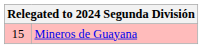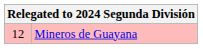Mineros de Guayana | column 1: 15 -> 12
